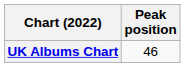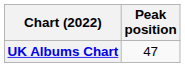UK Albums Chart | Peak position: 46 -> 47
